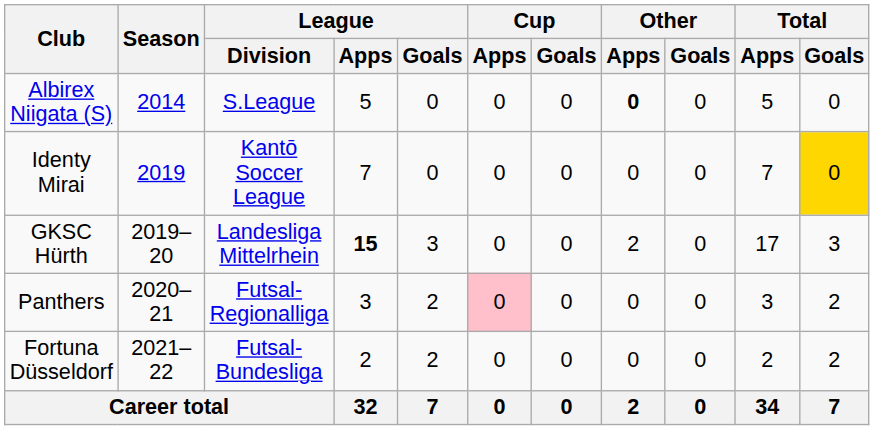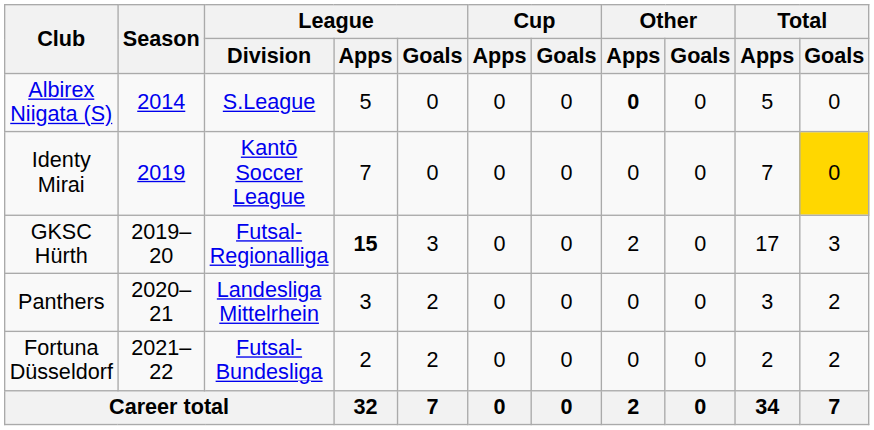GKSC Hürth | League / Division: Landesliga Mittelrhein -> Futsal-Regionalliga
Panthers | League / Division: Futsal-Regionalliga -> Landesliga Mittelrhein
Panthers | Cup / Apps: pink background -> no background
